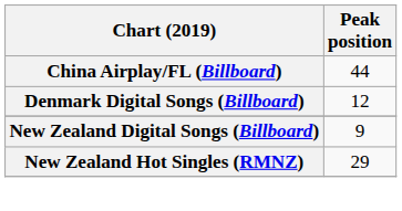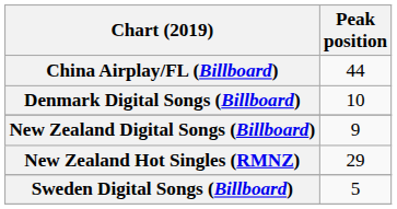Denmark Digital Songs (Billboard) | Peak position: 12 -> 10
+ row: Sweden Digital Songs (Billboard) | 5
